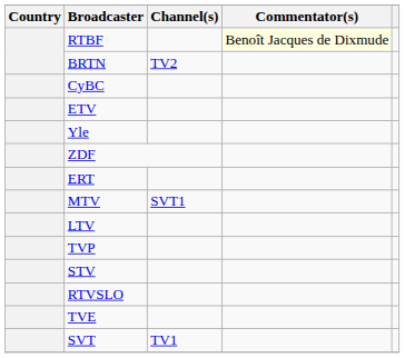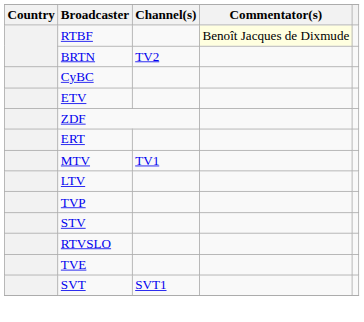- row: Yle
MTV | Channel(s): SVT1 -> TV1
SVT | Channel(s): TV1 -> SVT1
